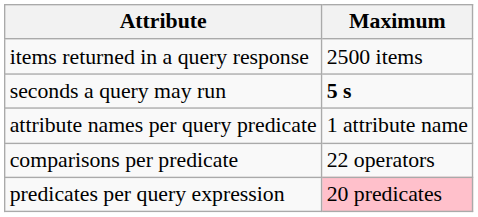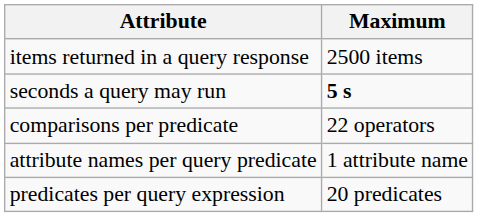rows swapped: attribute names per query predicate <-> comparisons per predicate
predicates per query expression | Maximum: pink background -> no background
